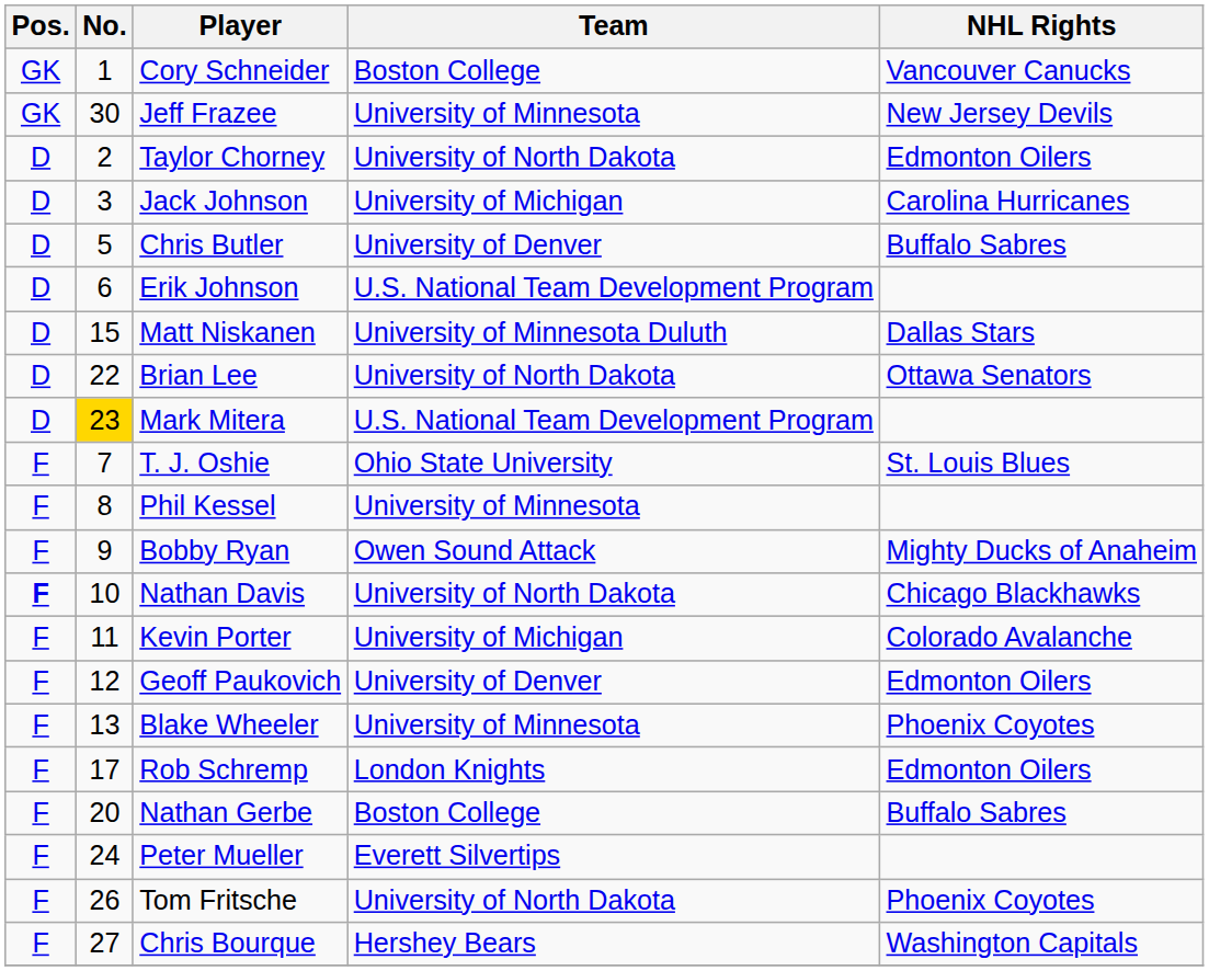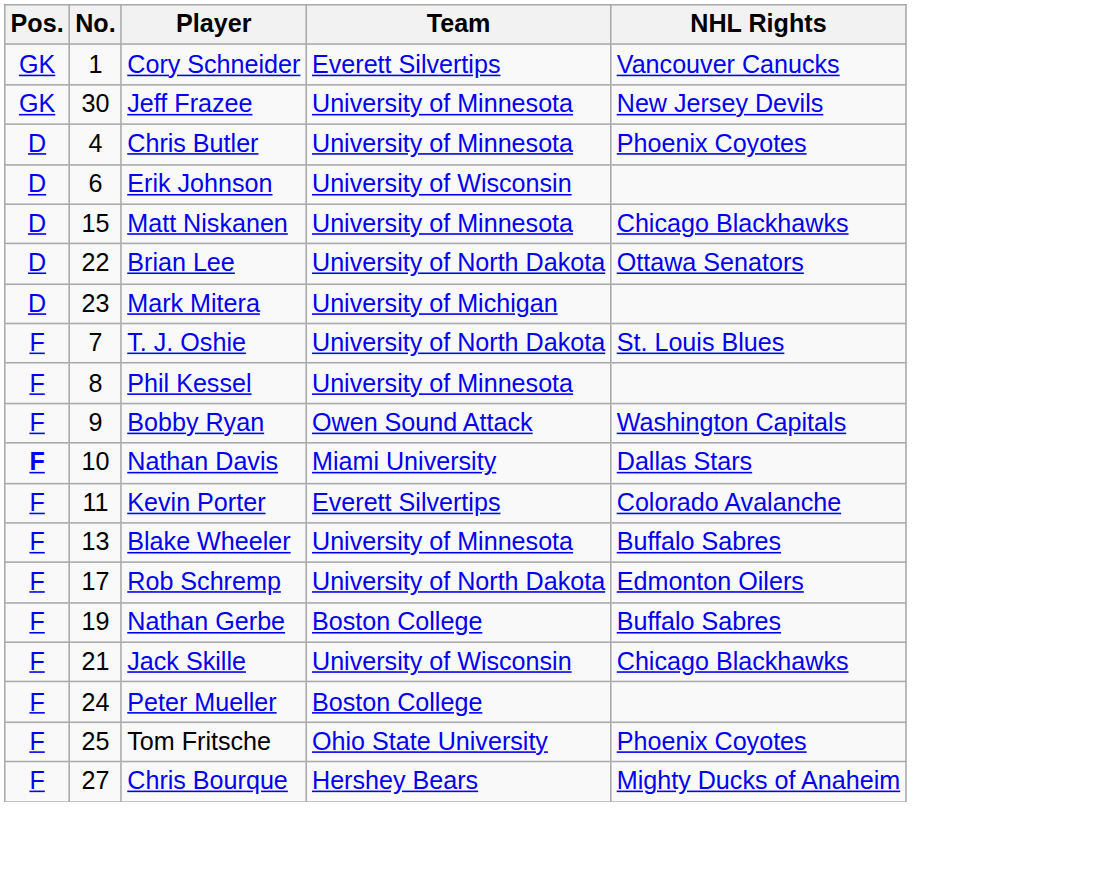Cory Schneider | Team: Boston College -> Everett Silvertips
- row: D | 2 | Taylor Chorney | University of North Dakota | Edmonton Oilers
- row: D | 3 | Jack Johnson | University of Michigan | Carolina Hurricanes
Chris Butler | No.: 5 -> 4
Chris Butler | Team: University of Denver -> University of Minnesota
Chris Butler | NHL Rights: Buffalo Sabres -> Phoenix Coyotes
Erik Johnson | Team: U.S. National Team Development Program -> University of Wisconsin
Matt Niskanen | Team: University of Minnesota Duluth -> University of Minnesota
Matt Niskanen | NHL Rights: Dallas Stars -> Chicago Blackhawks
Mark Mitera | No.: gold background -> no background
Mark Mitera | Team: U.S. National Team Development Program -> University of Michigan
T. J. Oshie | Team: Ohio State University -> University of North Dakota
Bobby Ryan | NHL Rights: Mighty Ducks of Anaheim -> Washington Capitals
Nathan Davis | Team: University of North Dakota -> Miami University
Nathan Davis | NHL Rights: Chicago Blackhawks -> Dallas Stars
Kevin Porter | Team: University of Michigan -> Everett Silvertips
- row: F | 12 | Geoff Paukovich | University of Denver | Edmonton Oilers
Blake Wheeler | NHL Rights: Phoenix Coyotes -> Buffalo Sabres
Rob Schremp | Team: London Knights -> University of North Dakota
Nathan Gerbe | No.: 20 -> 19
+ row: F | 21 | Jack Skille | University of Wisconsin | Chicago Blackhawks
Peter Mueller | Team: Everett Silvertips -> Boston College
Tom Fritsche | No.: 26 -> 25
Tom Fritsche | Team: University of North Dakota -> Ohio State University
Chris Bourque | NHL Rights: Washington Capitals -> Mighty Ducks of Anaheim
